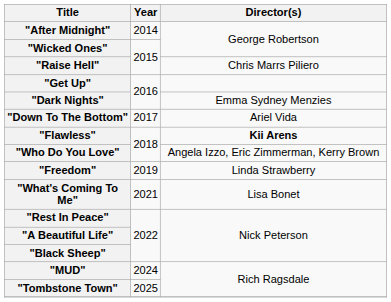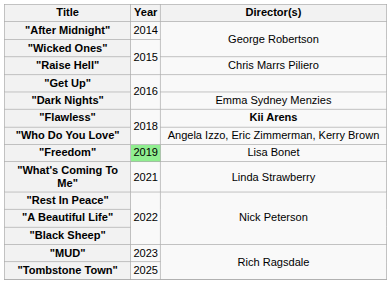- row: "Down To The Bottom" | 2017 | Ariel Vida
"Freedom" | Year: no background -> lightgreen background
"Freedom" | Director(s): Linda Strawberry -> Lisa Bonet
"What's Coming To Me" | Director(s): Lisa Bonet -> Linda Strawberry
"MUD" | Year: 2024 -> 2023
